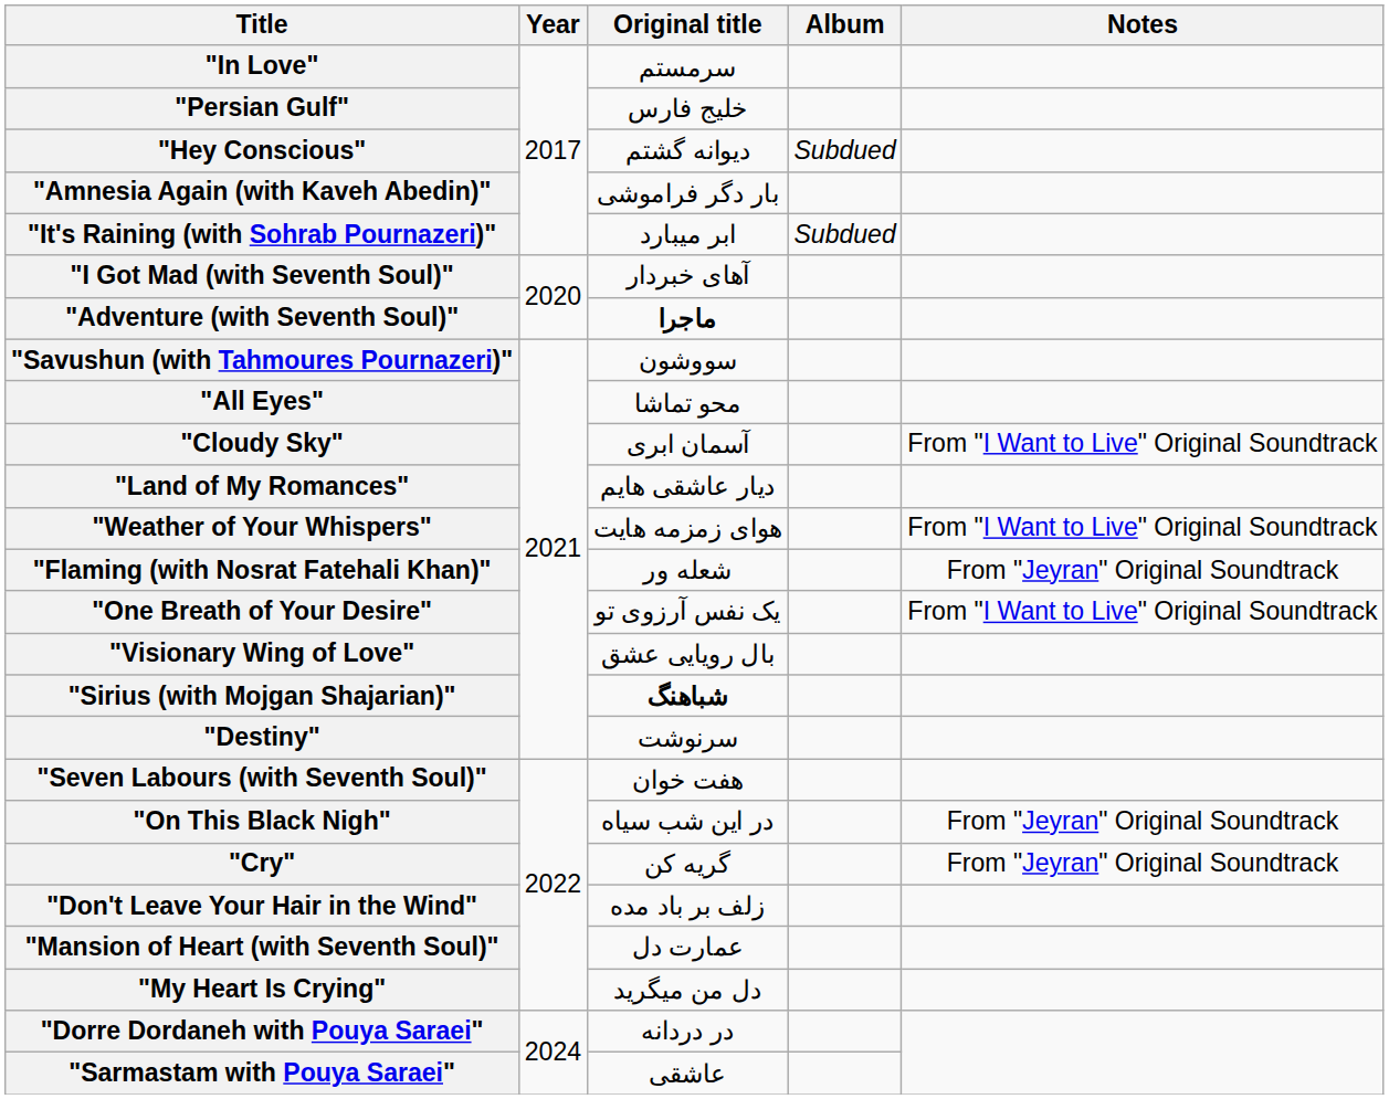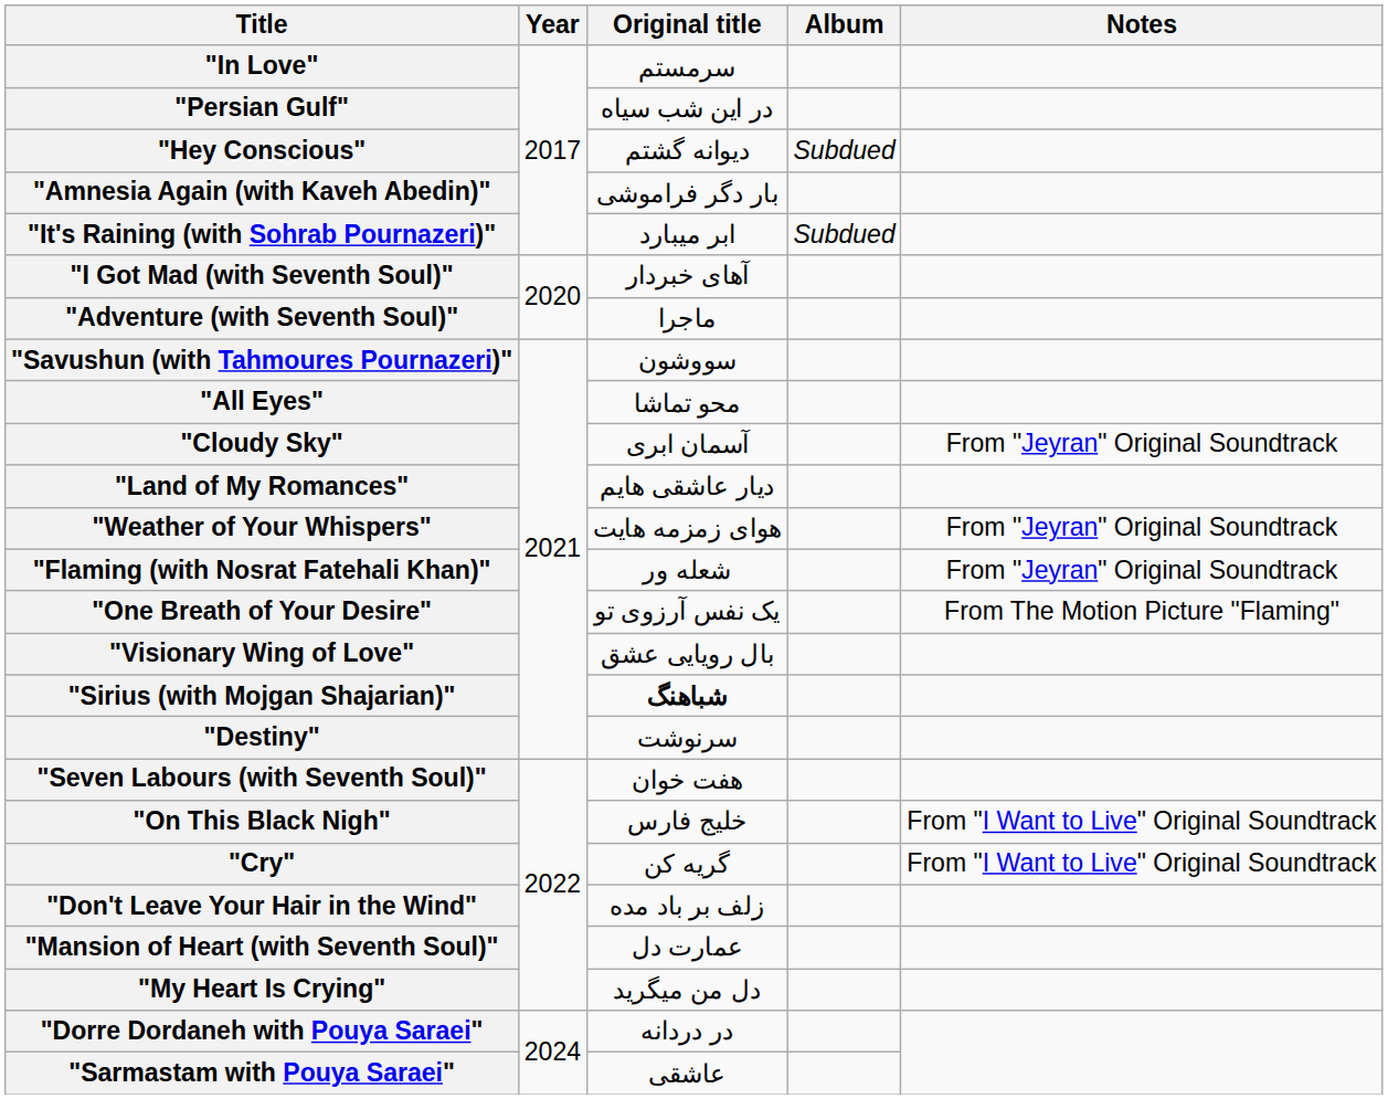"Persian Gulf" | Original title: خلیج فارس -> در این شب سیاه
"Adventure (with Seventh Soul)" | Original title: bold -> normal
"Cloudy Sky" | Notes: From "I Want to Live" Original Soundtrack -> From "Jeyran" Original Soundtrack
"Weather of Your Whispers" | Notes: From "I Want to Live" Original Soundtrack -> From "Jeyran" Original Soundtrack
"One Breath of Your Desire" | Notes: From "I Want to Live" Original Soundtrack -> From The Motion Picture "Flaming"
"On This Black Nigh" | Original title: در این شب سیاه -> خلیج فارس
"On This Black Nigh" | Notes: From "Jeyran" Original Soundtrack -> From "I Want to Live" Original Soundtrack
"Cry" | Notes: From "Jeyran" Original Soundtrack -> From "I Want to Live" Original Soundtrack
